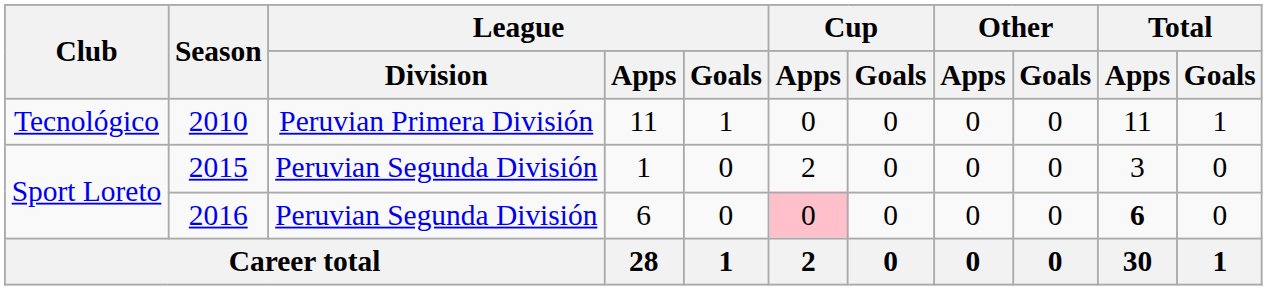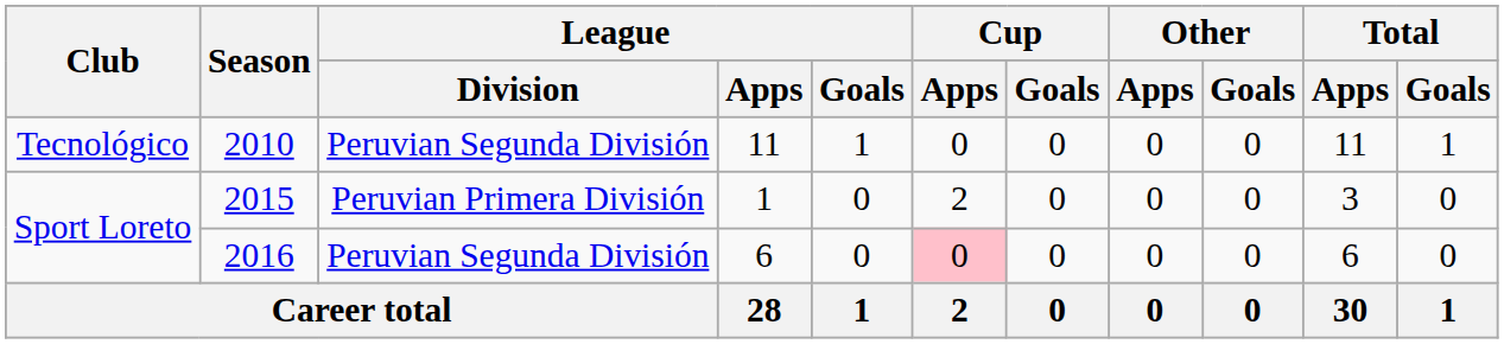2010 | League / Division: Peruvian Primera División -> Peruvian Segunda División
2015 | League / Division: Peruvian Segunda División -> Peruvian Primera División
2016 | Total / Apps: bold -> normal
